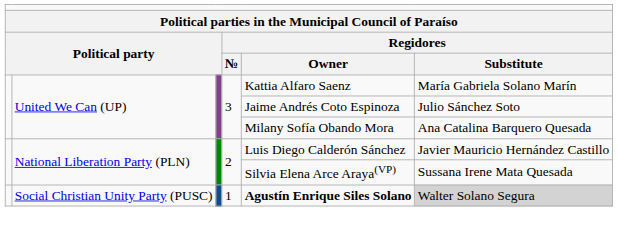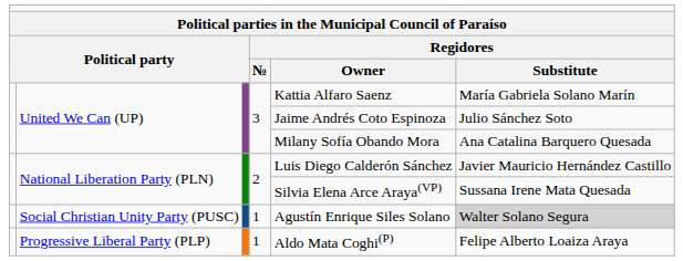Social Christian Unity Party (PUSC) | column 5: bold -> normal
+ row: Progressive Liberal Party (PLP) | 1 | Aldo Mata Coghi(P) | Felipe Alberto Loaiza Araya
